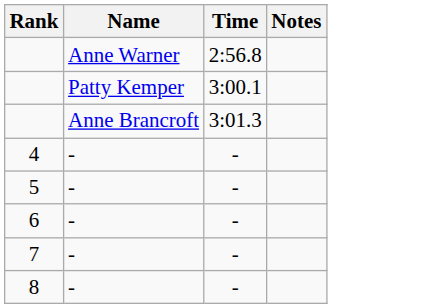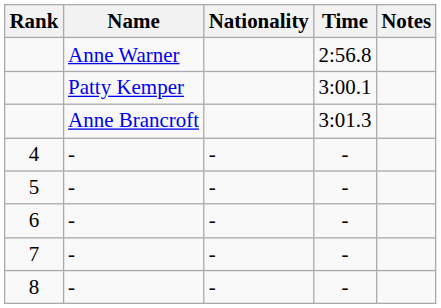+ column: Nationality | - | - | - | - | -
